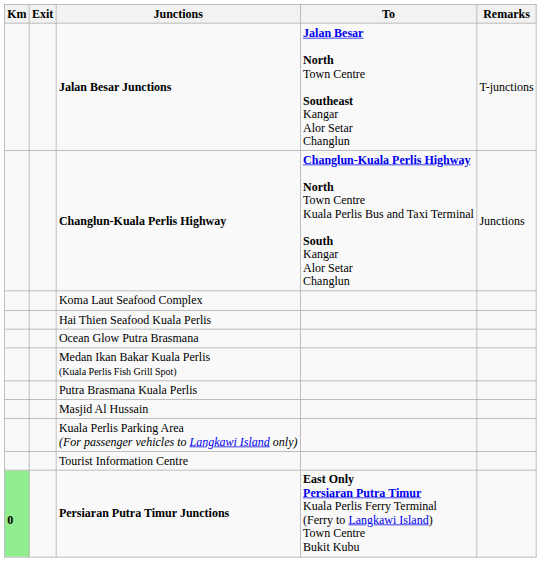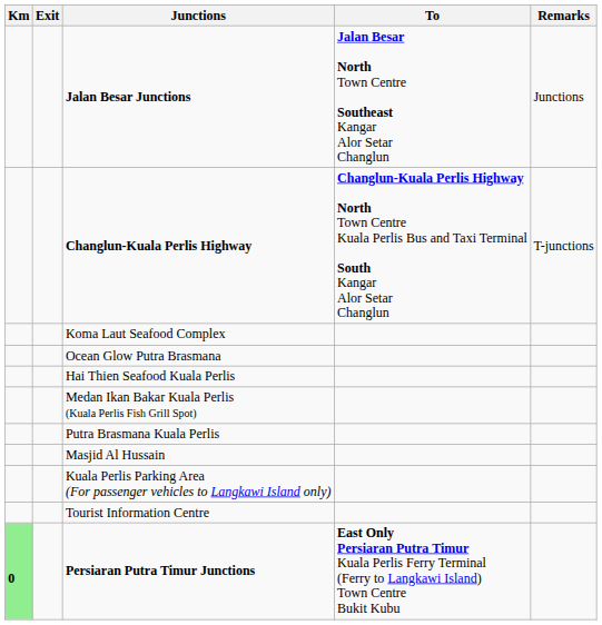Jalan Besar Junctions | Remarks: T-junctions -> Junctions
Changlun-Kuala Perlis Highway | Remarks: Junctions -> T-junctions
rows swapped: Hai Thien Seafood Kuala Perlis <-> Ocean Glow Putra Brasmana
